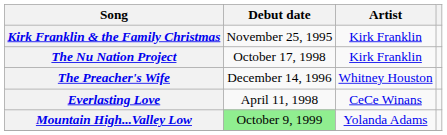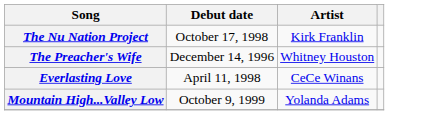- row: Kirk Franklin & the Family Christmas | November 25, 1995 | Kirk Franklin
Mountain High...Valley Low | Debut date: lightgreen background -> no background
